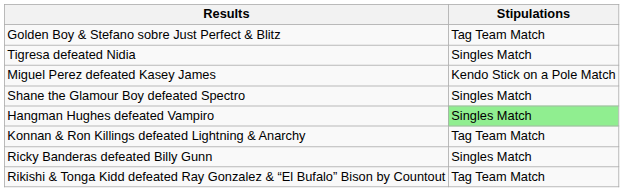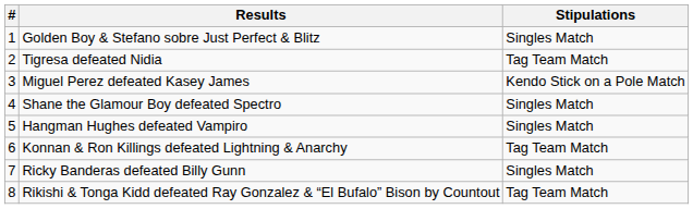+ column: # | 1 | 2 | 3 | 4 | 5 | 6 | 7 | 8
Golden Boy & Stefano sobre Just Perfect & Blitz | Stipulations: Tag Team Match -> Singles Match
Tigresa defeated Nidia | Stipulations: Singles Match -> Tag Team Match
Hangman Hughes defeated Vampiro | Stipulations: lightgreen background -> no background
